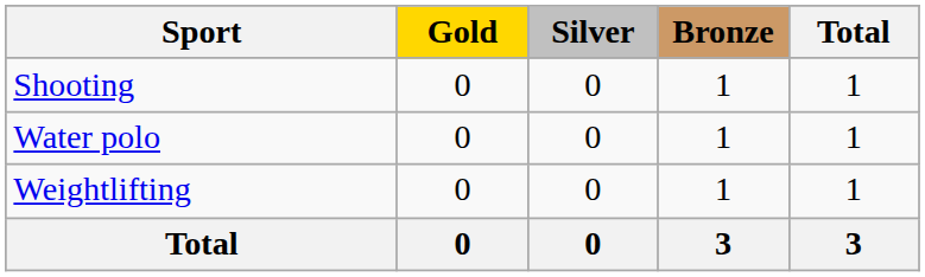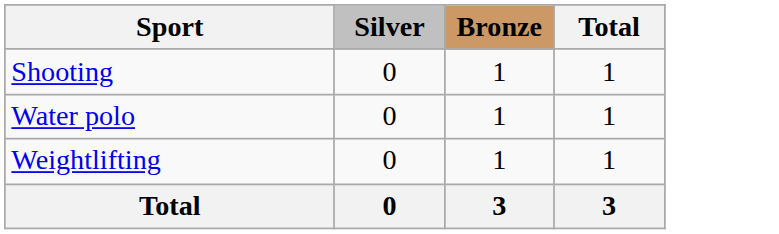- column: Gold | 0 | 0 | 0 | 0
